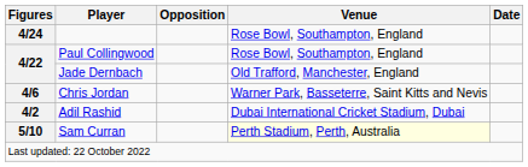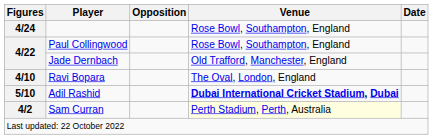+ row: 4/10 | Ravi Bopara | The Oval, London, England
- row: 4/6 | Chris Jordan | Warner Park, Basseterre, Saint Kitts and Nevis
Adil Rashid | Figures: 4/2 -> 5/10
Adil Rashid | Venue: normal -> bold
Sam Curran | Figures: 5/10 -> 4/2
